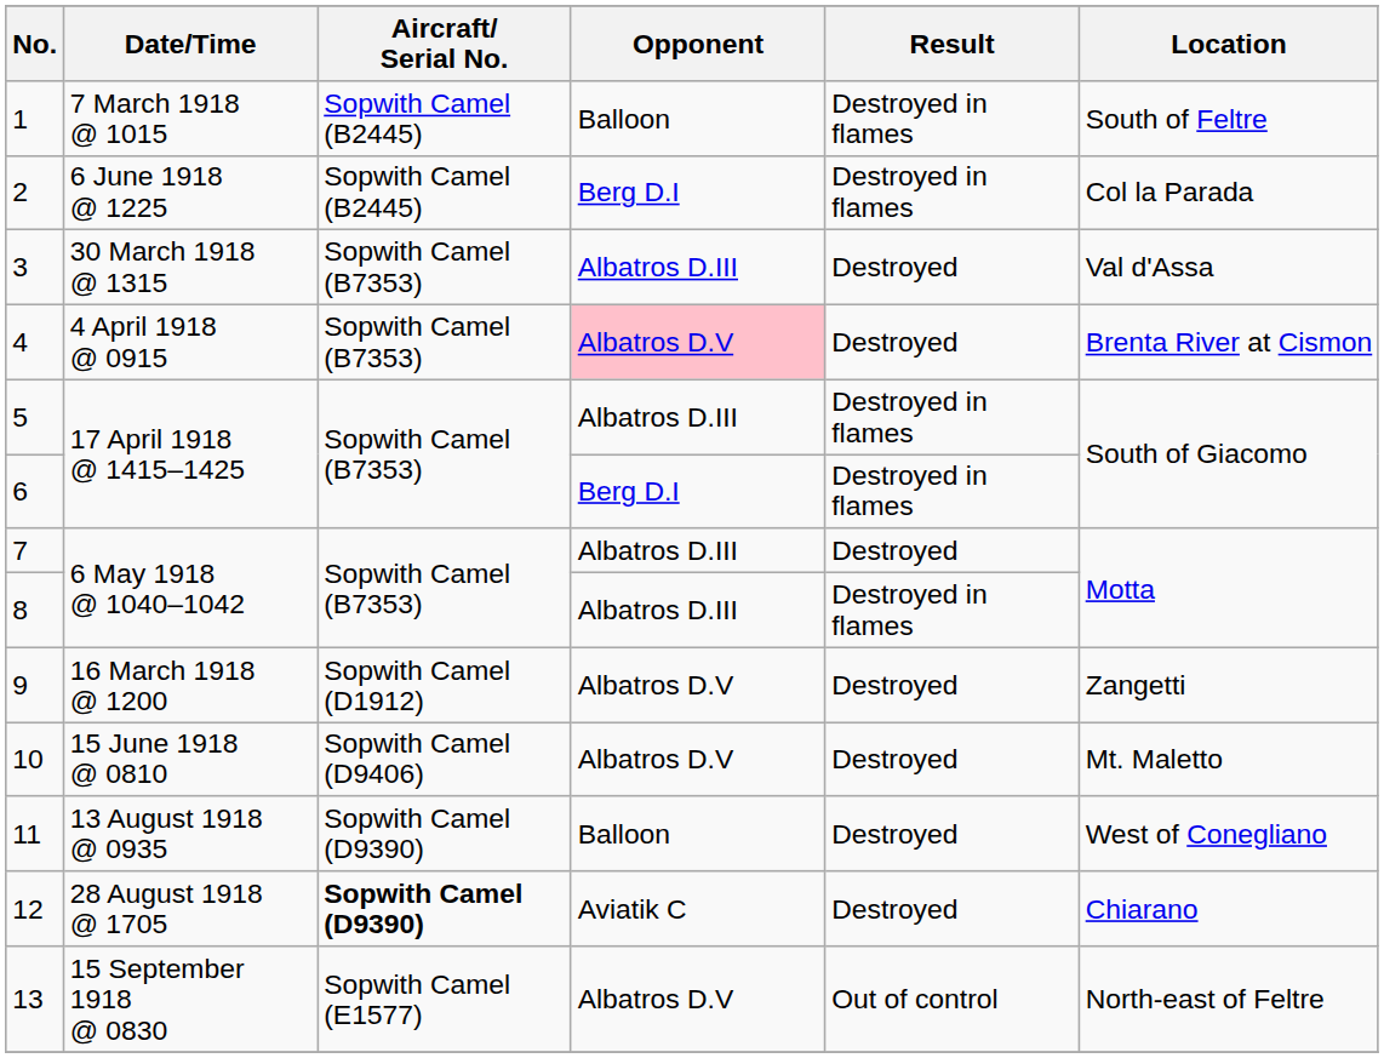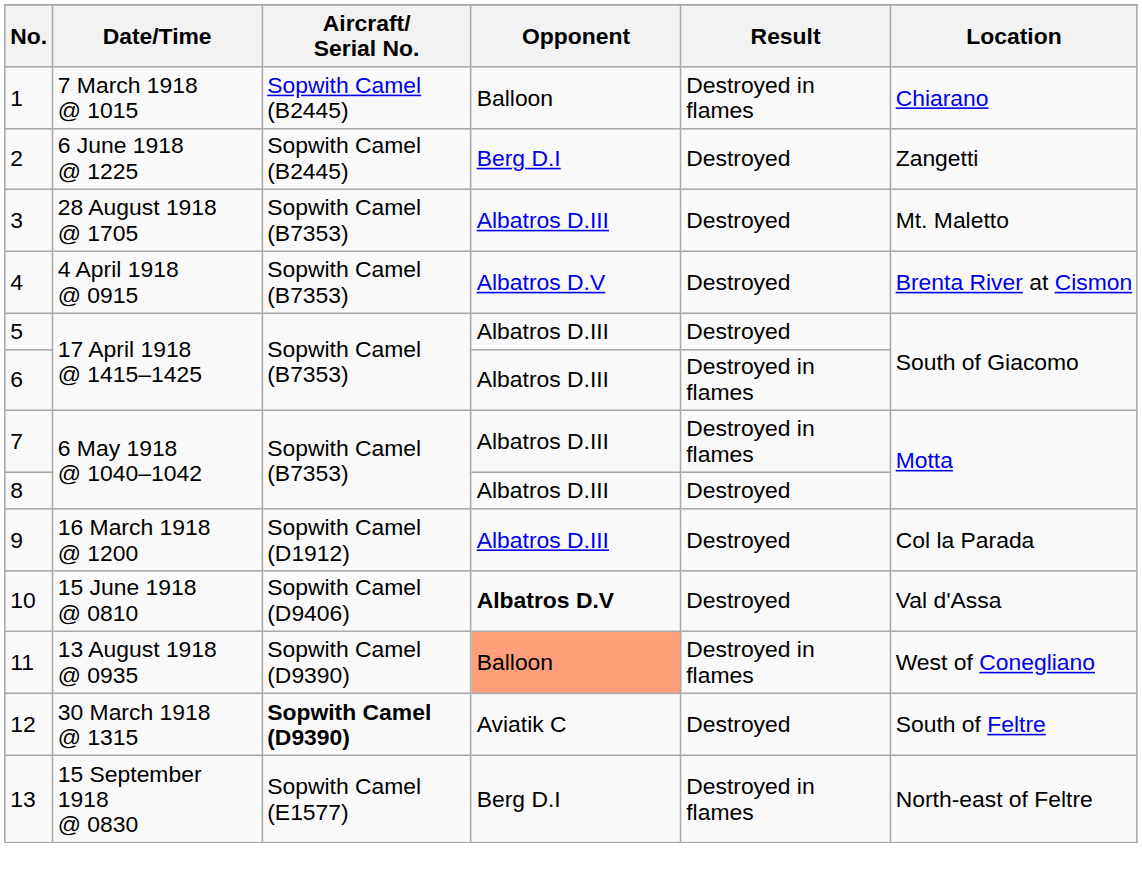1 | Location: South of Feltre -> Chiarano
2 | Result: Destroyed in flames -> Destroyed
2 | Location: Col la Parada -> Zangetti
3 | Date/Time: 30 March 1918 @ 1315 -> 28 August 1918 @ 1705
3 | Location: Val d'Assa -> Mt. Maletto
4 | Opponent: pink background -> no background
5 | Result: Destroyed in flames -> Destroyed
6 | Opponent: Berg D.I -> Albatros D.III
7 | Result: Destroyed -> Destroyed in flames
8 | Result: Destroyed in flames -> Destroyed
9 | Opponent: Albatros D.V -> Albatros D.III
9 | Location: Zangetti -> Col la Parada
10 | Opponent: normal -> bold
10 | Location: Mt. Maletto -> Val d'Assa
11 | Opponent: no background -> lightsalmon background
11 | Result: Destroyed -> Destroyed in flames
12 | Date/Time: 28 August 1918 @ 1705 -> 30 March 1918 @ 1315
12 | Location: Chiarano -> South of Feltre
13 | Opponent: Albatros D.V -> Berg D.I
13 | Result: Out of control -> Destroyed in flames
